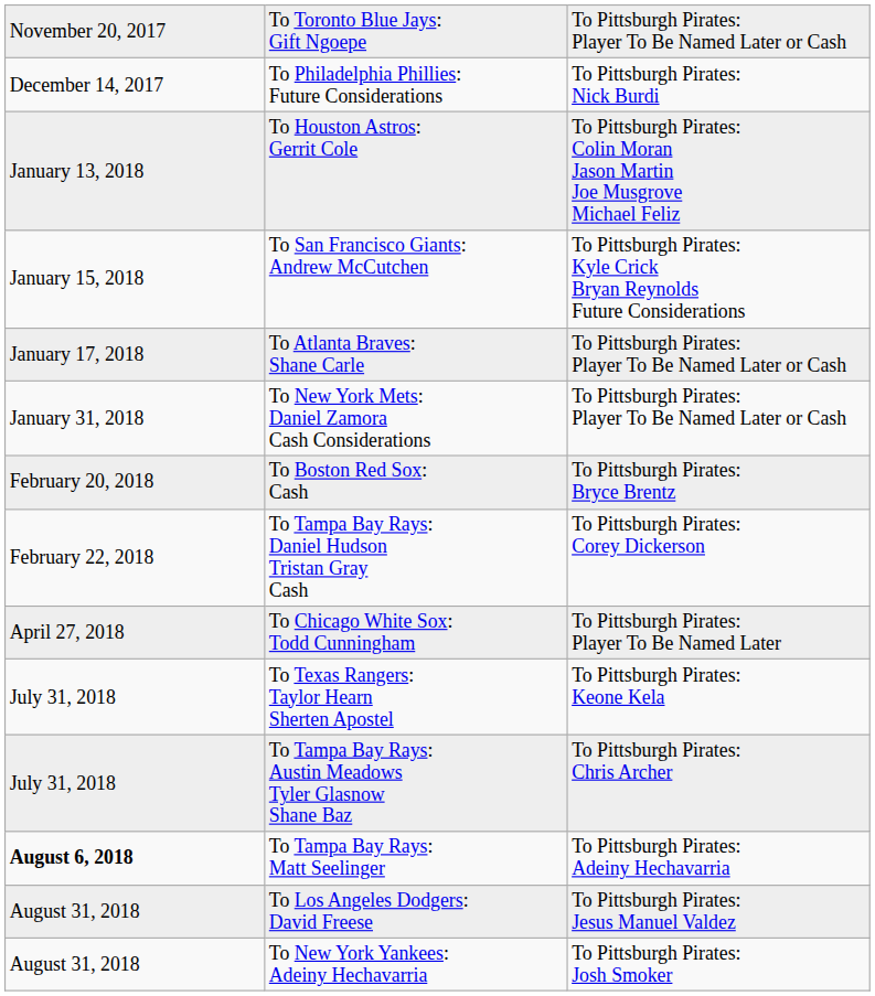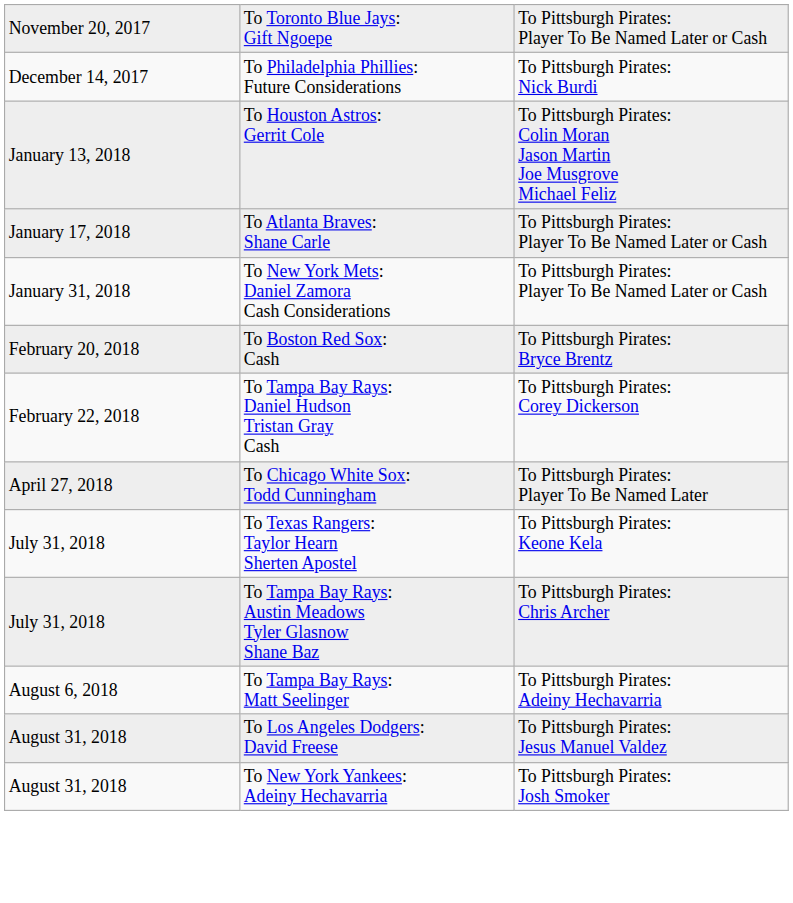- row: January 15, 2018 | To San Francisco Giants: Andrew McCutchen | To Pittsburgh Pirates: Kyle Crick Bryan Reynolds Future Considerations
To Tampa Bay Rays: Matt Seelinger | column 1: bold -> normal
